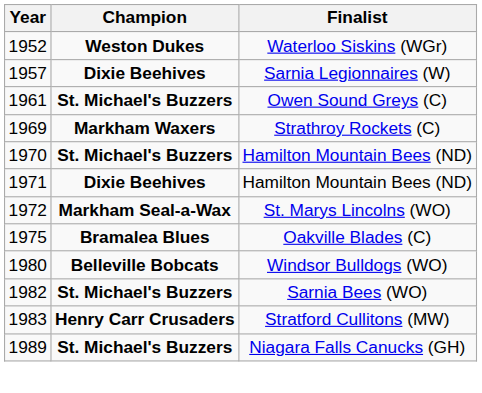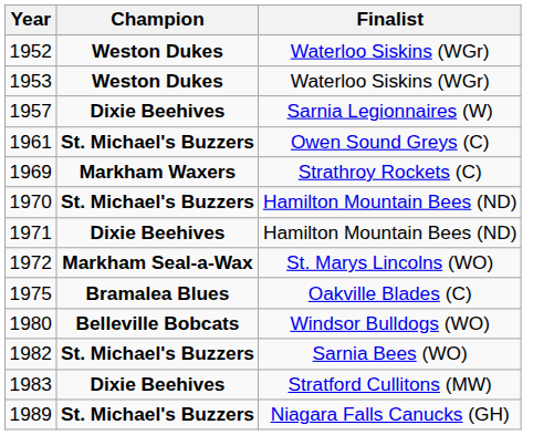+ row: 1953 | Weston Dukes | Waterloo Siskins (WGr)
1983 | Champion: Henry Carr Crusaders -> Dixie Beehives
